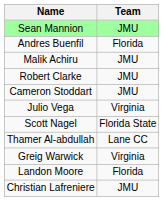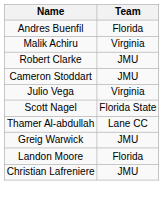- row: Sean Mannion | JMU
Malik Achiru | Team: JMU -> Virginia
Greig Warwick | Team: Virginia -> JMU
